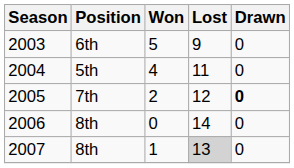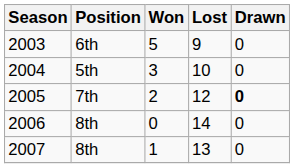2004 | Won: 4 -> 3
2004 | Lost: 11 -> 10
2007 | Lost: lightgrey background -> no background
